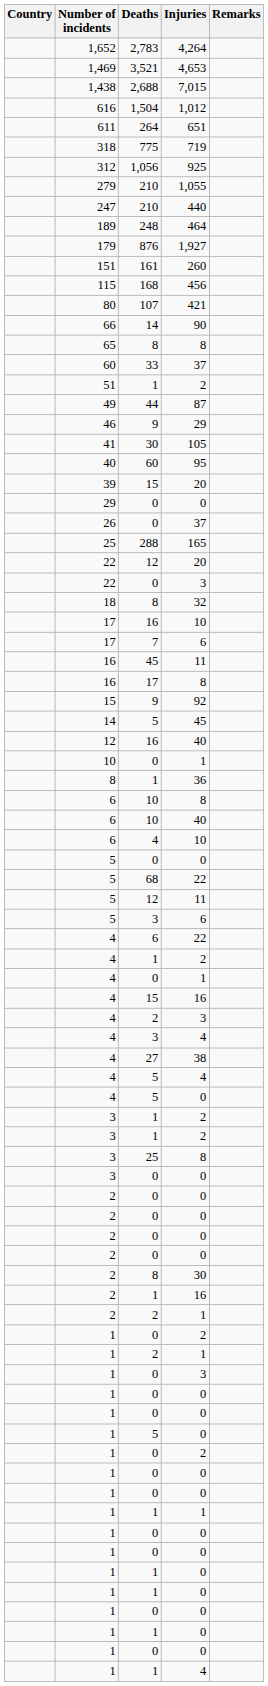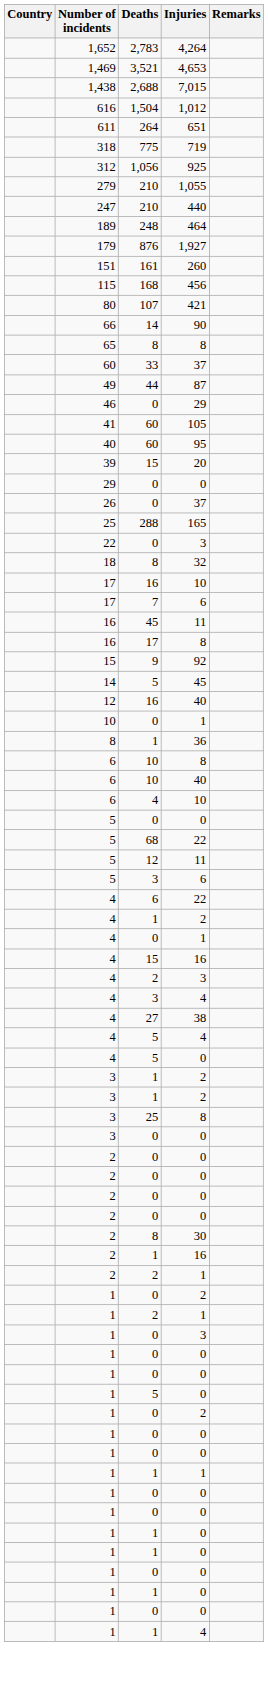- row: 51 | 1 | 2
46 | Deaths: 9 -> 0
41 | Deaths: 30 -> 60
- row: 22 | 12 | 20
